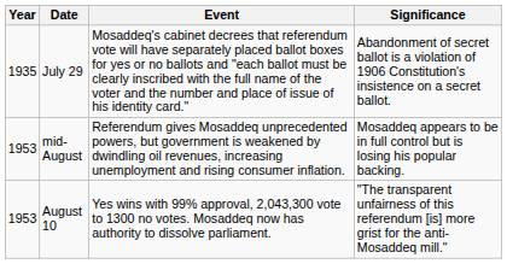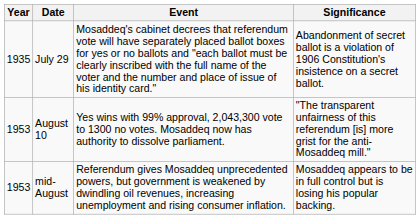rows swapped: August 10 <-> mid-August
